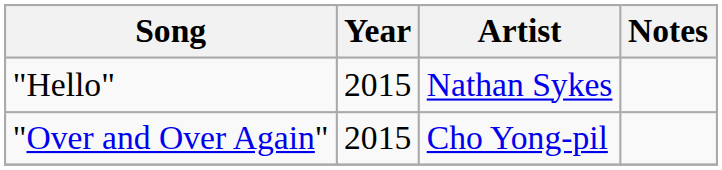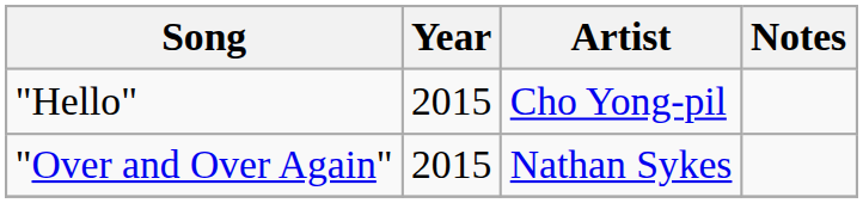"Hello" | Artist: Nathan Sykes -> Cho Yong-pil
"Over and Over Again" | Artist: Cho Yong-pil -> Nathan Sykes
